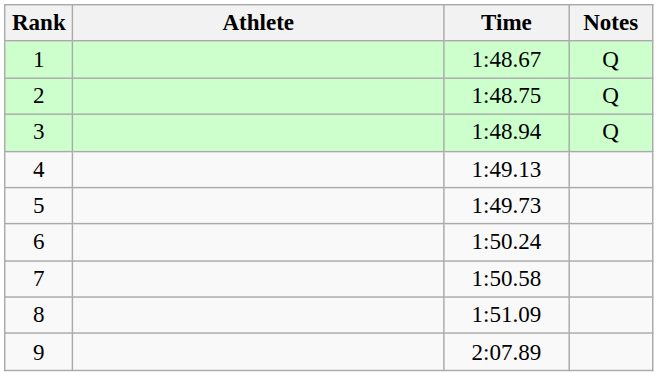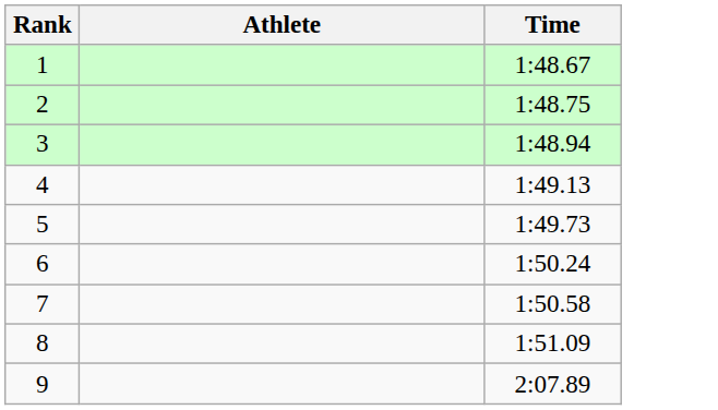- column: Notes | Q | Q | Q
